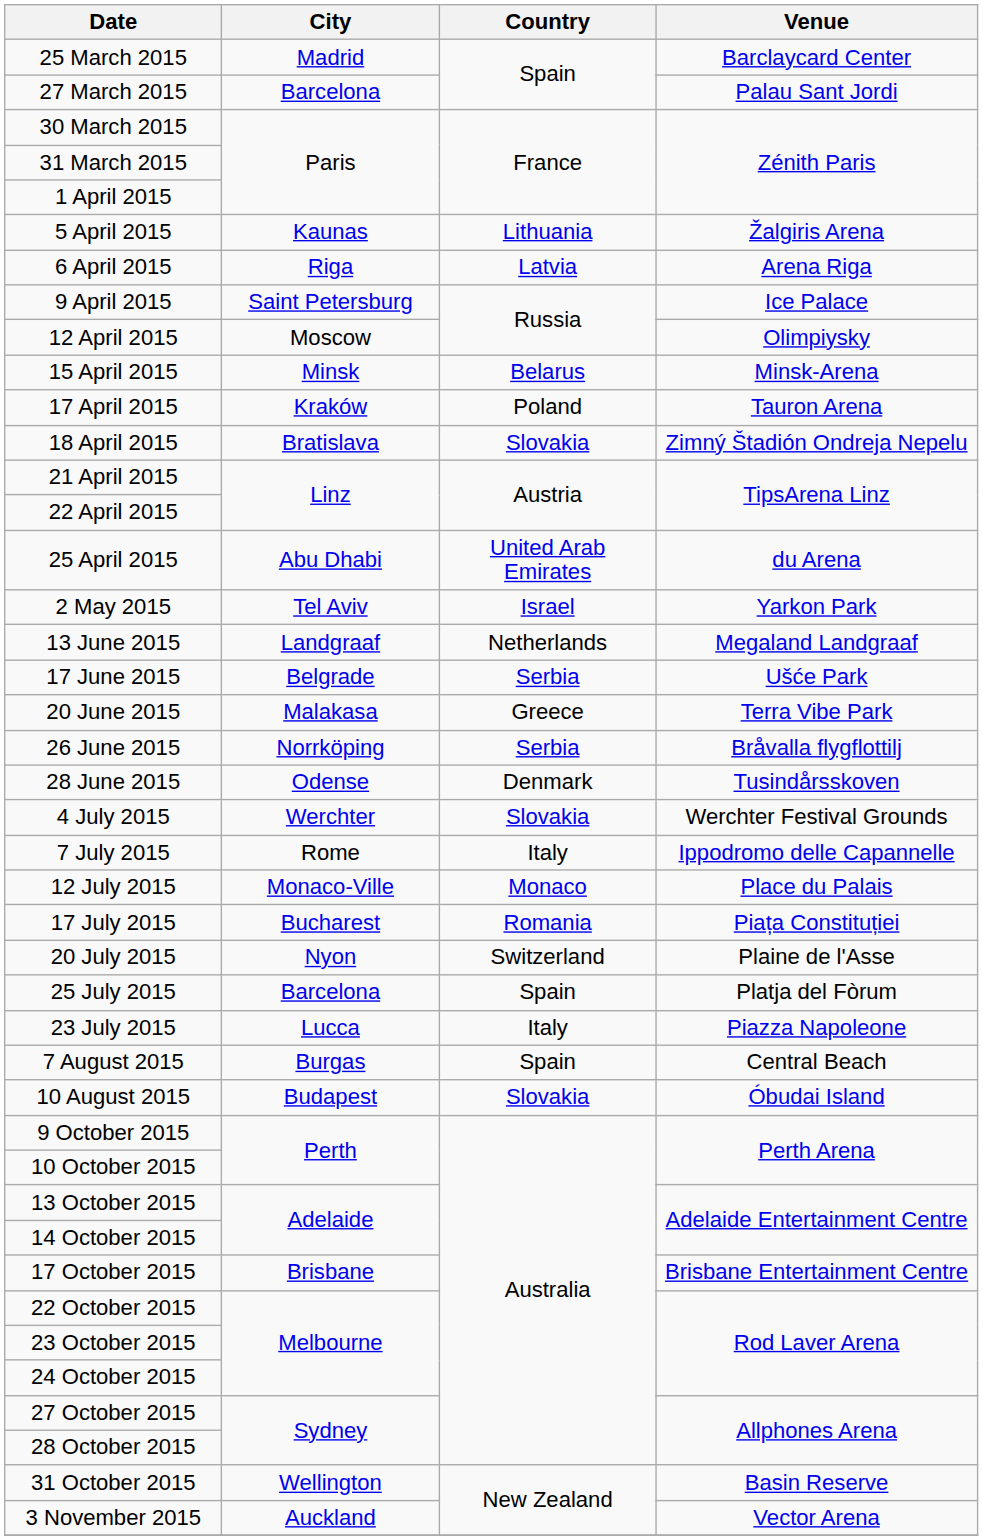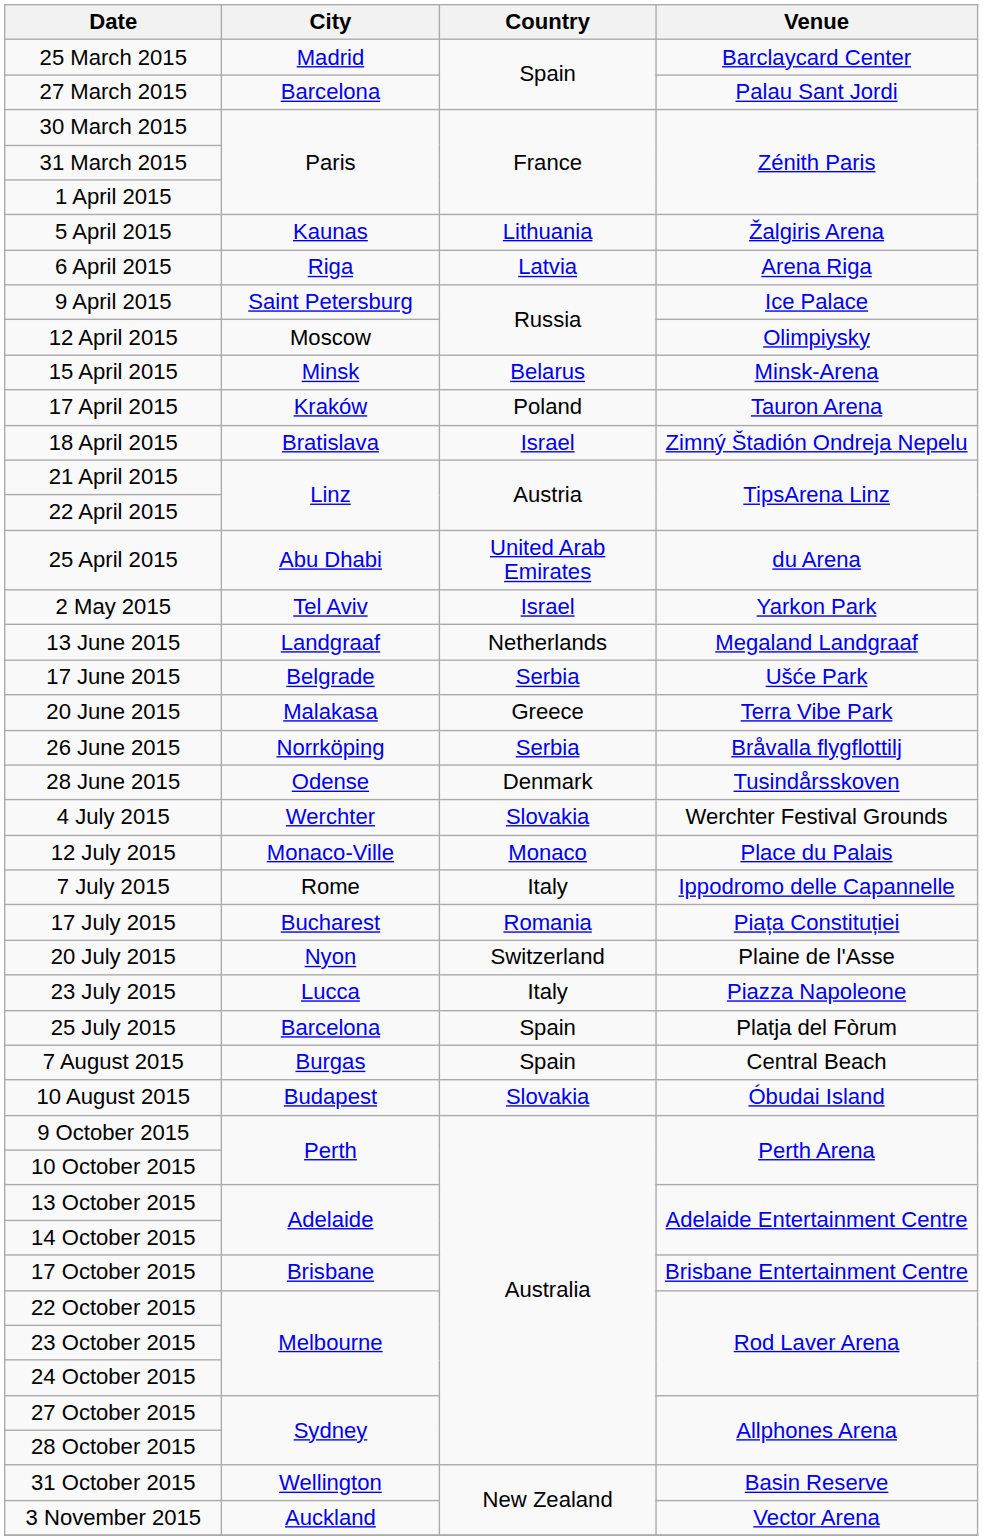18 April 2015 | Country: Slovakia -> Israel
rows swapped: 7 July 2015 <-> 12 July 2015
rows swapped: 23 July 2015 <-> 25 July 2015
